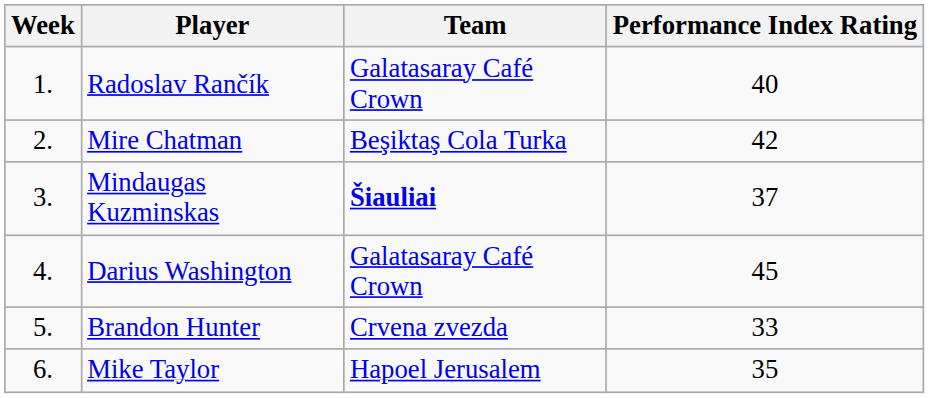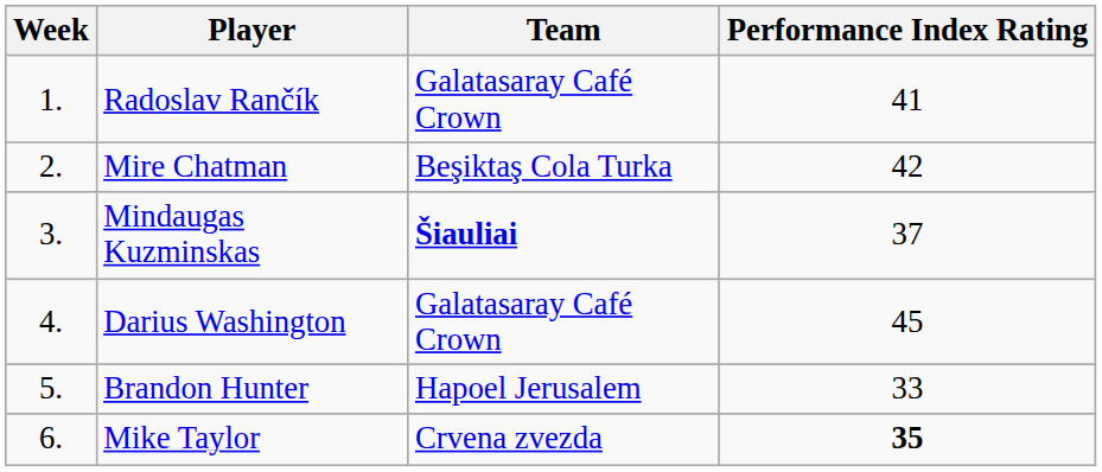Radoslav Rančík | Performance Index Rating: 40 -> 41
Brandon Hunter | Team: Crvena zvezda -> Hapoel Jerusalem
Mike Taylor | Team: Hapoel Jerusalem -> Crvena zvezda
Mike Taylor | Performance Index Rating: normal -> bold
